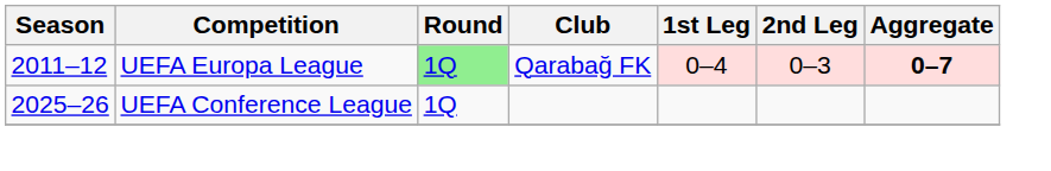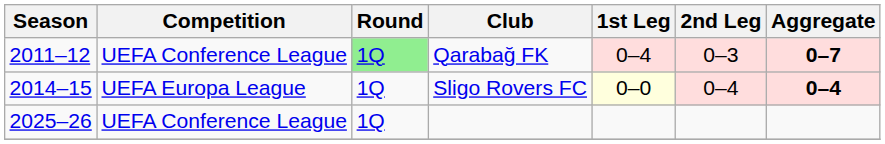Qarabağ FK | Competition: UEFA Europa League -> UEFA Conference League
+ row: 2014–15 | UEFA Europa League | 1Q | Sligo Rovers FC | 0–0 | 0–4 | 0–4
